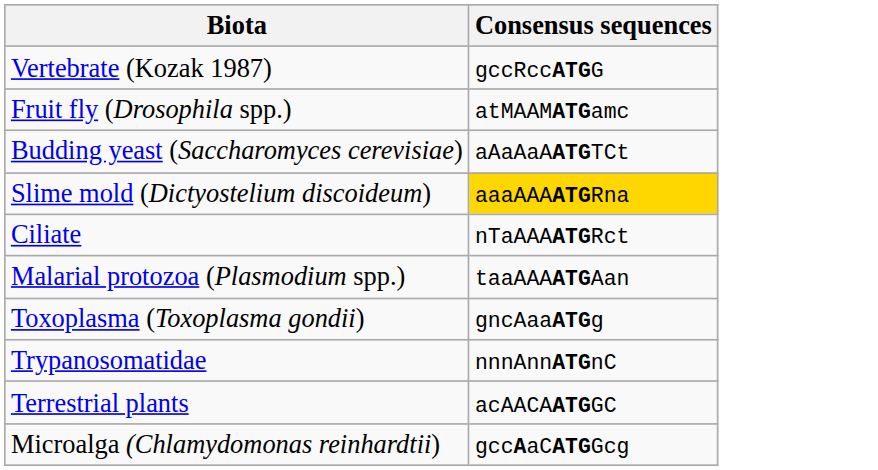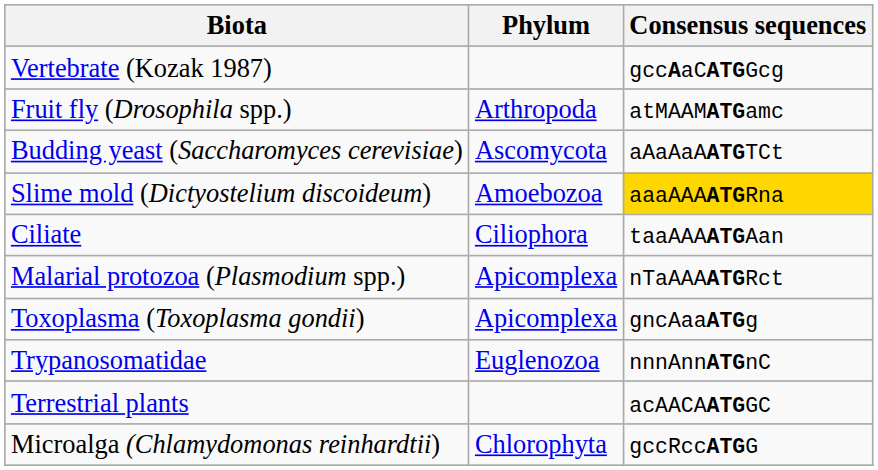+ column: Phylum | Arthropoda | Ascomycota | Amoebozoa | Ciliophora | Apicomplexa | Apicomplexa | Euglenozoa | Chlorophyta
Vertebrate (Kozak 1987) | Consensus sequences: gccRccATGG -> gccAaCATGGcg
Ciliate | Consensus sequences: nTaAAAATGRct -> taaAAAATGAan
Malarial protozoa (Plasmodium spp.) | Consensus sequences: taaAAAATGAan -> nTaAAAATGRct
Microalga (Chlamydomonas reinhardtii) | Consensus sequences: gccAaCATGGcg -> gccRccATGG
